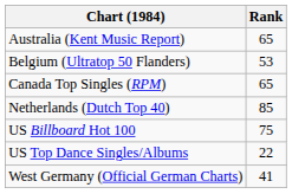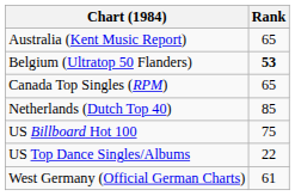Belgium (Ultratop 50 Flanders) | Rank: normal -> bold
West Germany (Official German Charts) | Rank: 41 -> 61
